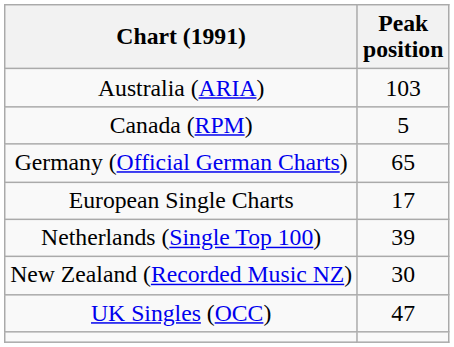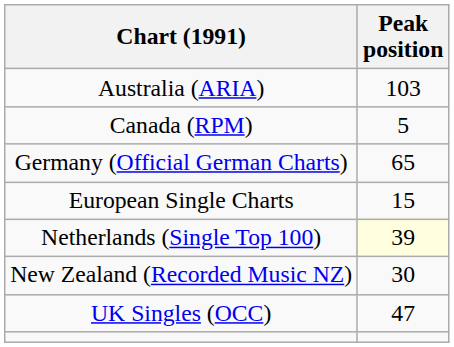European Single Charts | Peak position: 17 -> 15
Netherlands (Single Top 100) | Peak position: no background -> lightyellow background
